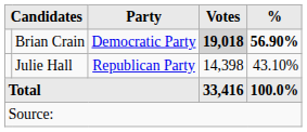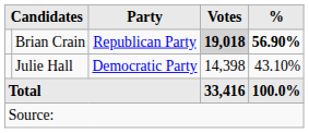Brian Crain | Party: Democratic Party -> Republican Party
Julie Hall | Party: Republican Party -> Democratic Party
